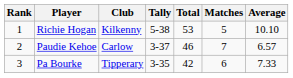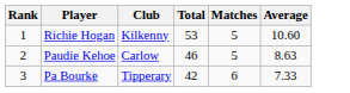- column: Tally | 5-38 | 3-37 | 3-35
Richie Hogan | Average: 10.10 -> 10.60
Paudie Kehoe | Matches: 7 -> 5
Paudie Kehoe | Average: 6.57 -> 8.63
